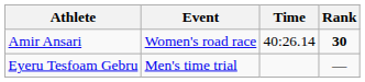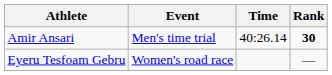Amir Ansari | Event: Women's road race -> Men's time trial
Eyeru Tesfoam Gebru | Event: Men's time trial -> Women's road race
